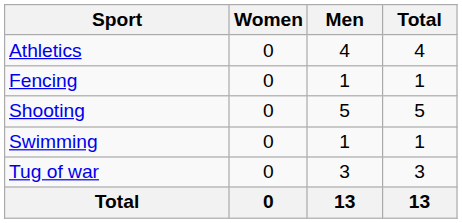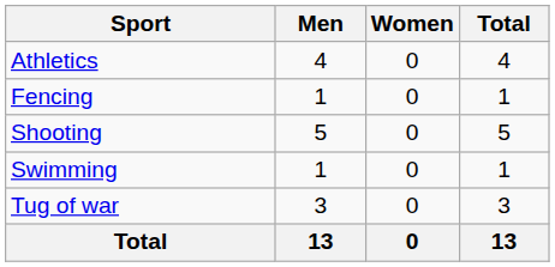columns swapped: Men <-> Women
